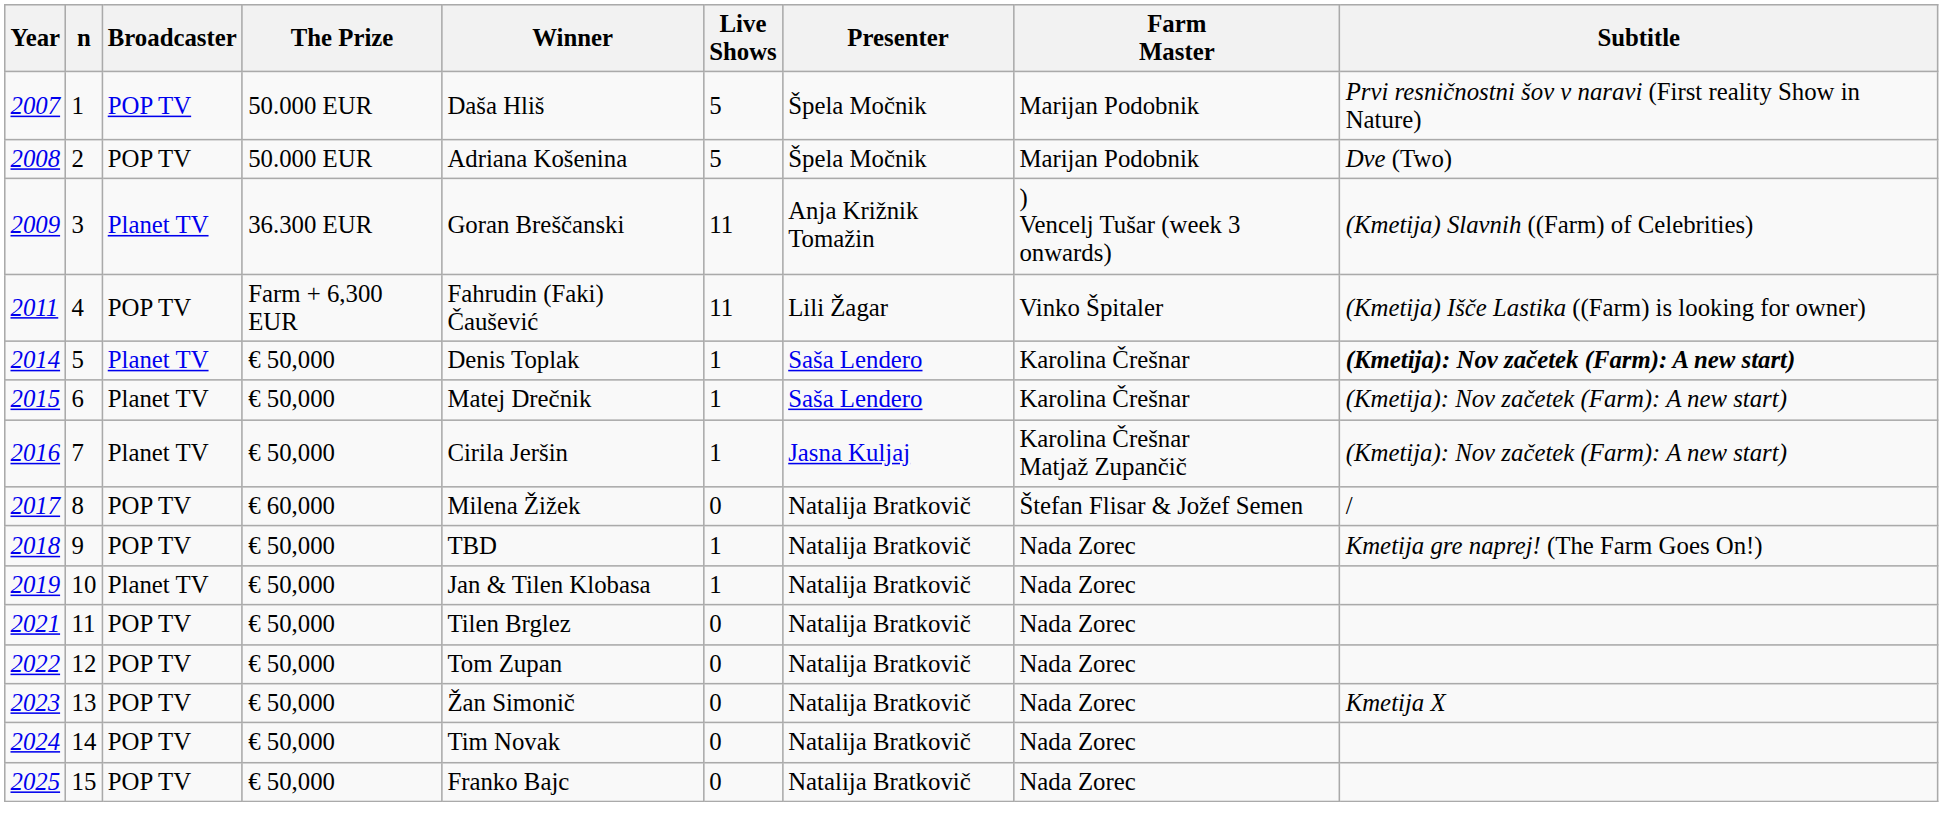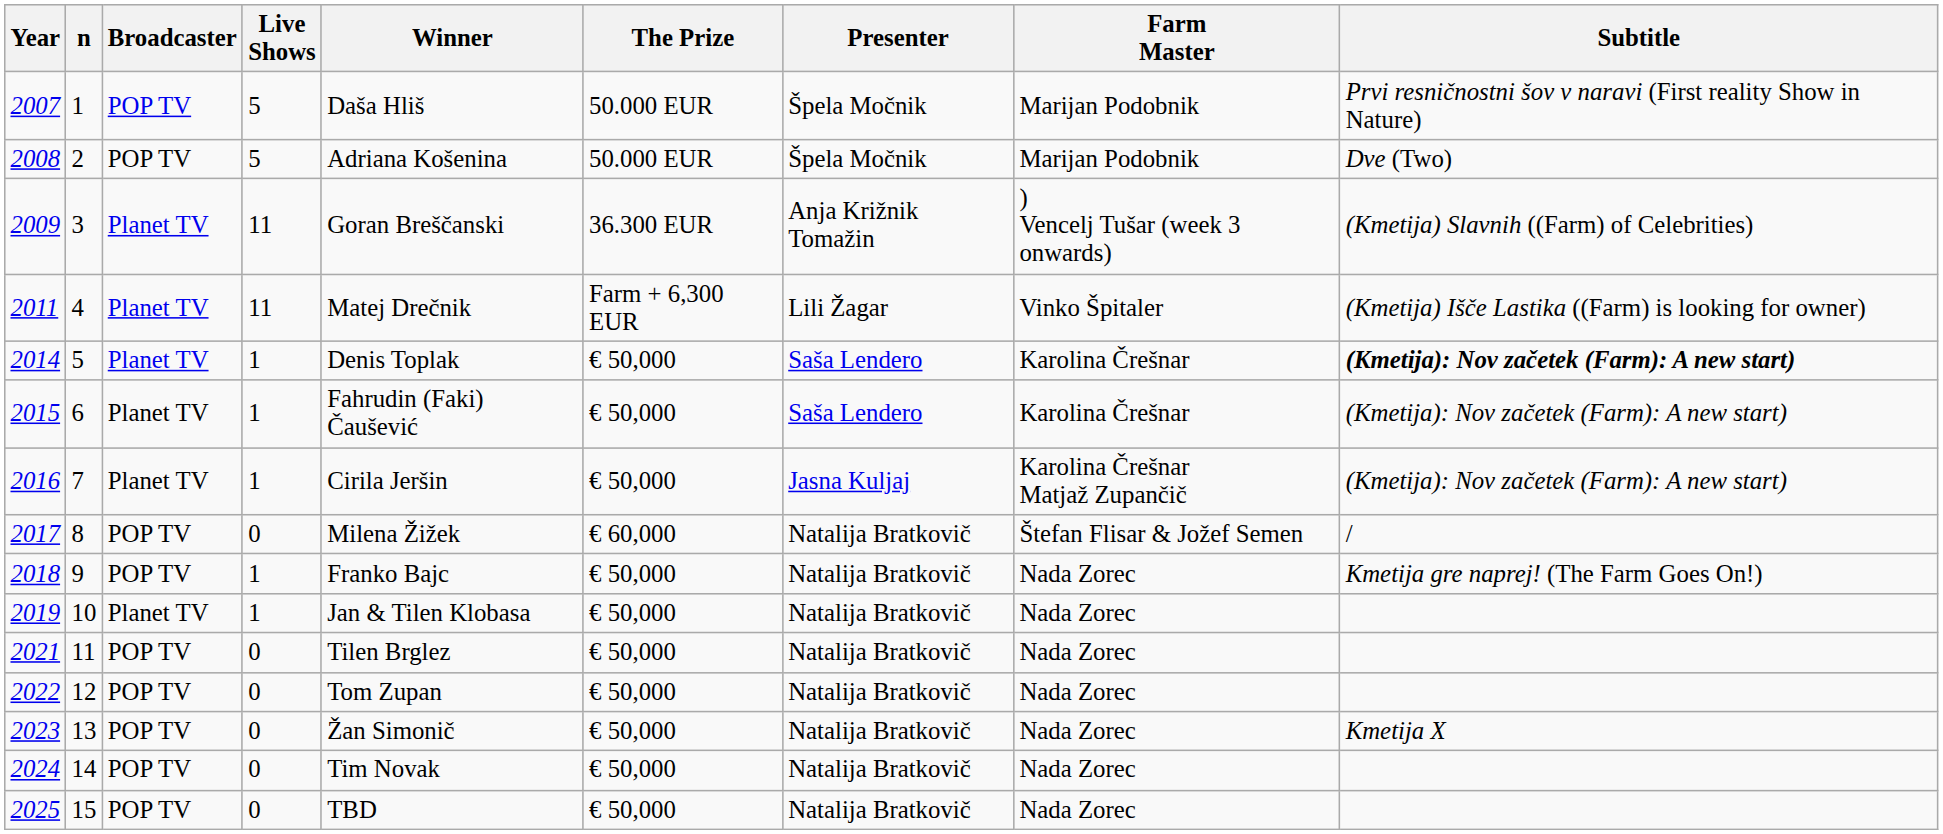columns swapped: Live Shows <-> The Prize
2011 | Broadcaster: POP TV -> Planet TV
2011 | Winner: Fahrudin (Faki) Čaušević -> Matej Drečnik
2015 | Winner: Matej Drečnik -> Fahrudin (Faki) Čaušević
2018 | Winner: TBD -> Franko Bajc
2025 | Winner: Franko Bajc -> TBD
